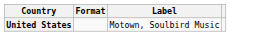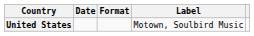+ column: Date
